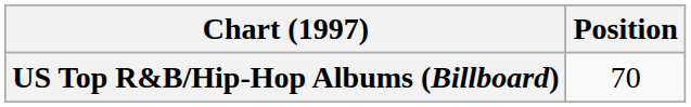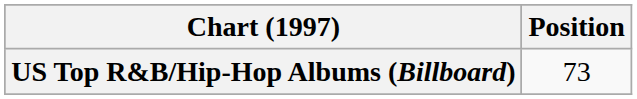US Top R&B/Hip-Hop Albums (Billboard) | Position: 70 -> 73
